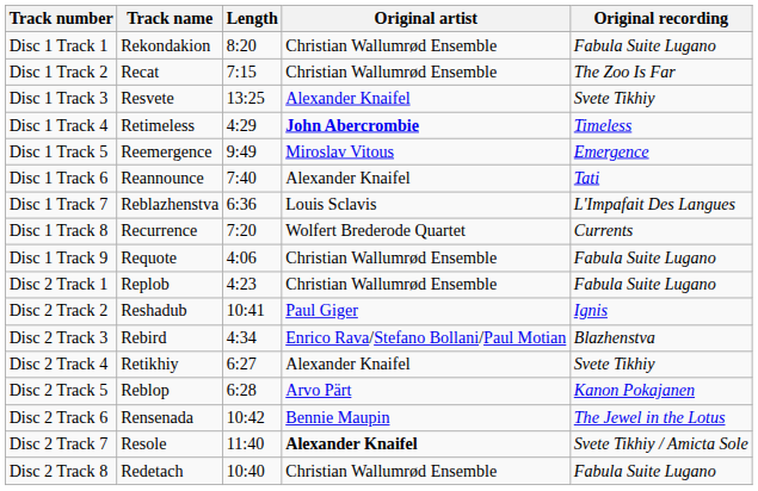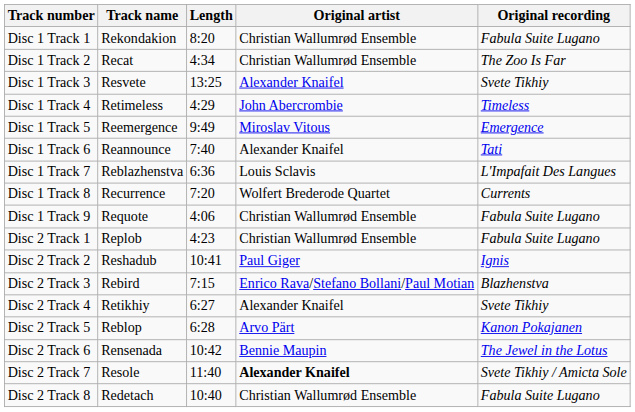Disc 1 Track 2 | Length: 7:15 -> 4:34
Disc 1 Track 4 | Original artist: bold -> normal
Disc 2 Track 3 | Length: 4:34 -> 7:15
